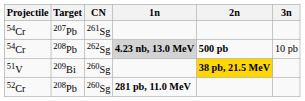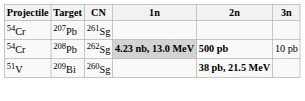51V | 2n: gold background -> no background
- row: 52Cr | 208Pb | 260Sg | 281 pb, 11.0 MeV
